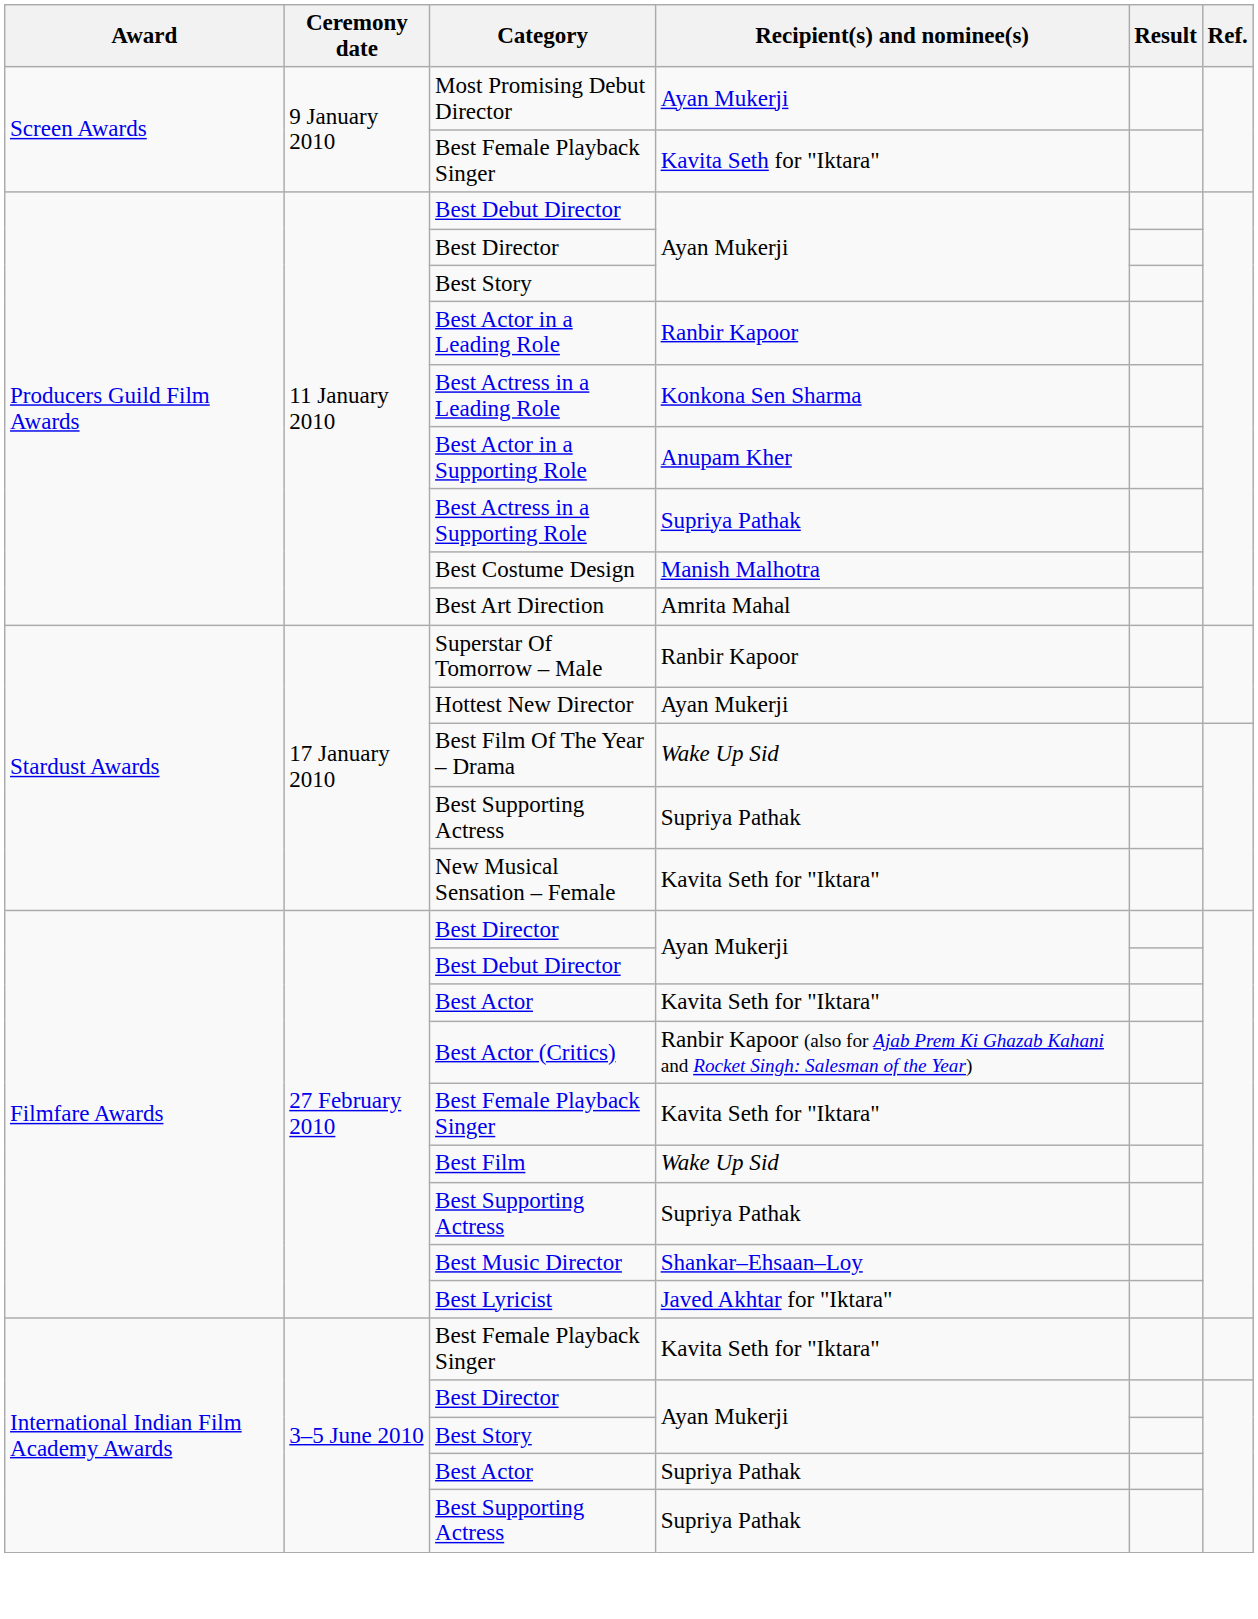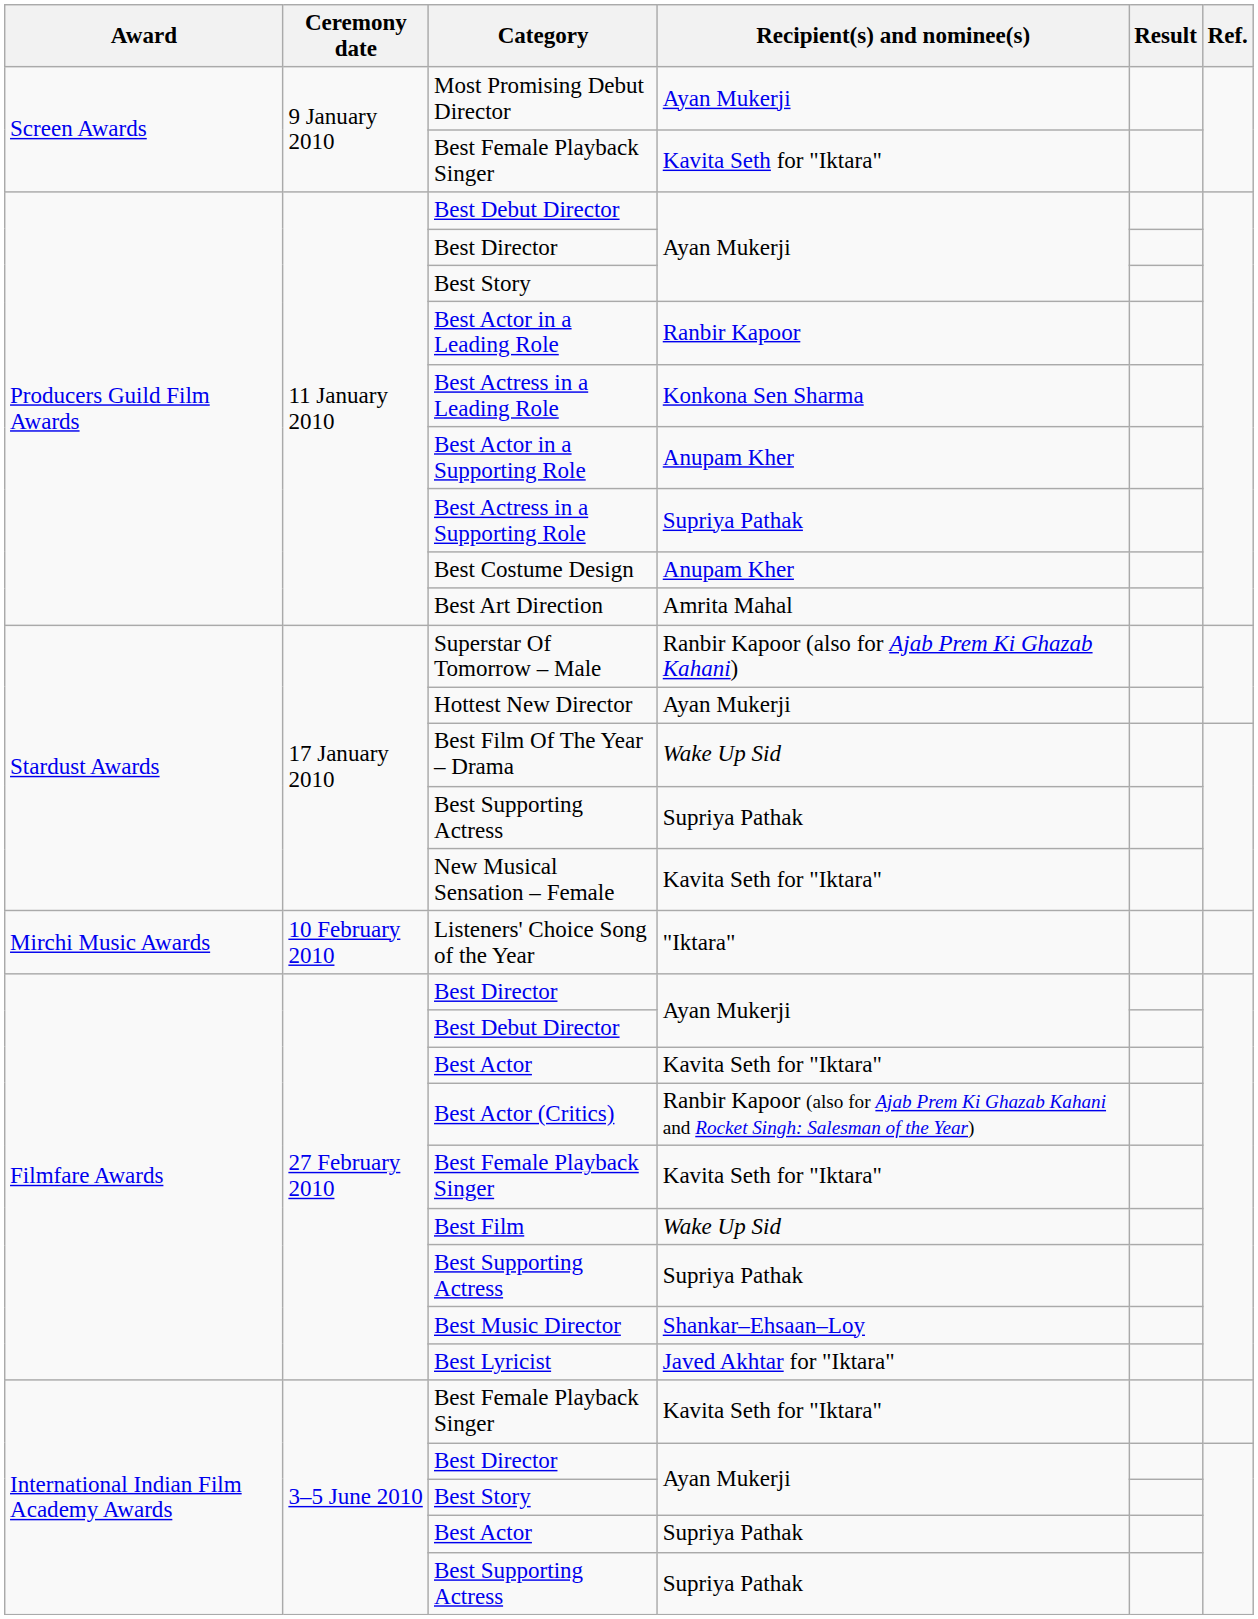Best Costume Design | Recipient(s) and nominee(s): Manish Malhotra -> Anupam Kher
Superstar Of Tomorrow – Male | Recipient(s) and nominee(s): Ranbir Kapoor -> Ranbir Kapoor (also for Ajab Prem Ki Ghazab Kahani)
+ row: Mirchi Music Awards | 10 February 2010 | Listeners' Choice Song of the Year | "Iktara"
